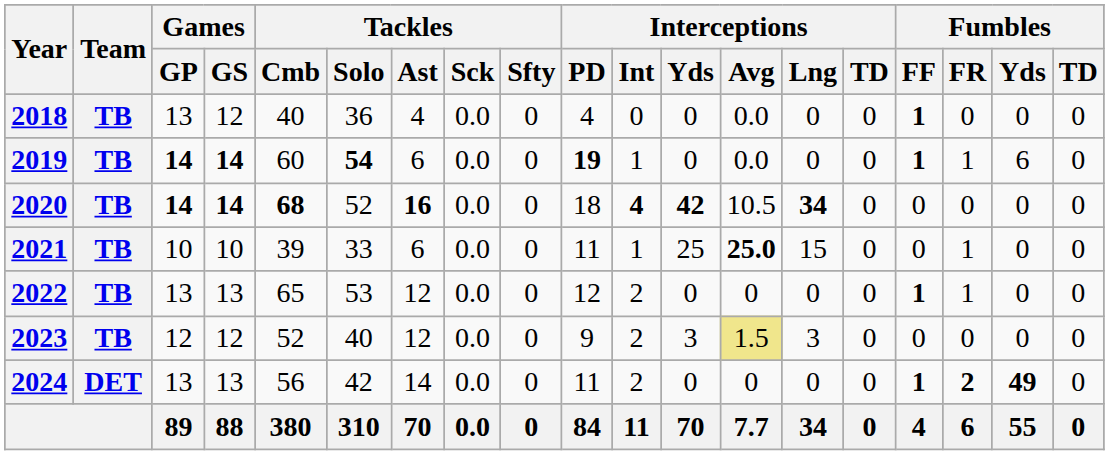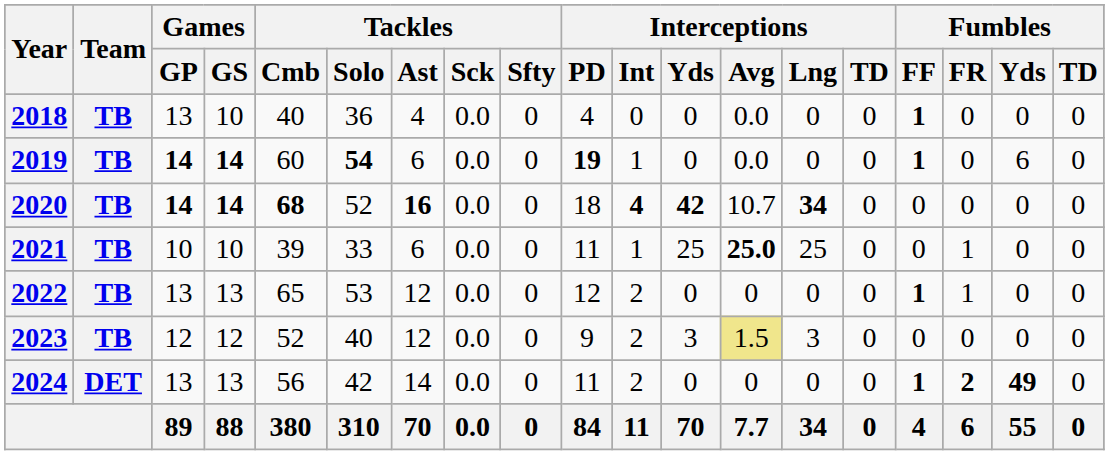2018 | Games / GS: 12 -> 10
2019 | Fumbles / FR: 1 -> 0
2020 | Interceptions / Avg: 10.5 -> 10.7
2021 | Interceptions / Lng: 15 -> 25
